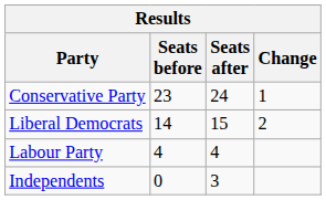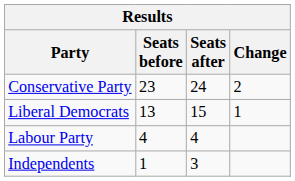Conservative Party | Change: 1 -> 2
Liberal Democrats | Seats before: 14 -> 13
Liberal Democrats | Change: 2 -> 1
Independents | Seats before: 0 -> 1
